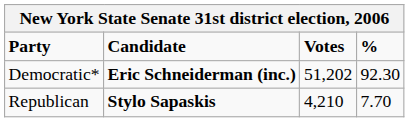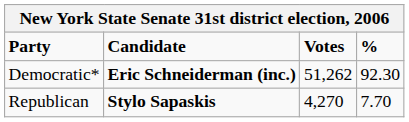Democratic* | Votes: 51,202 -> 51,262
Republican | Votes: 4,210 -> 4,270
